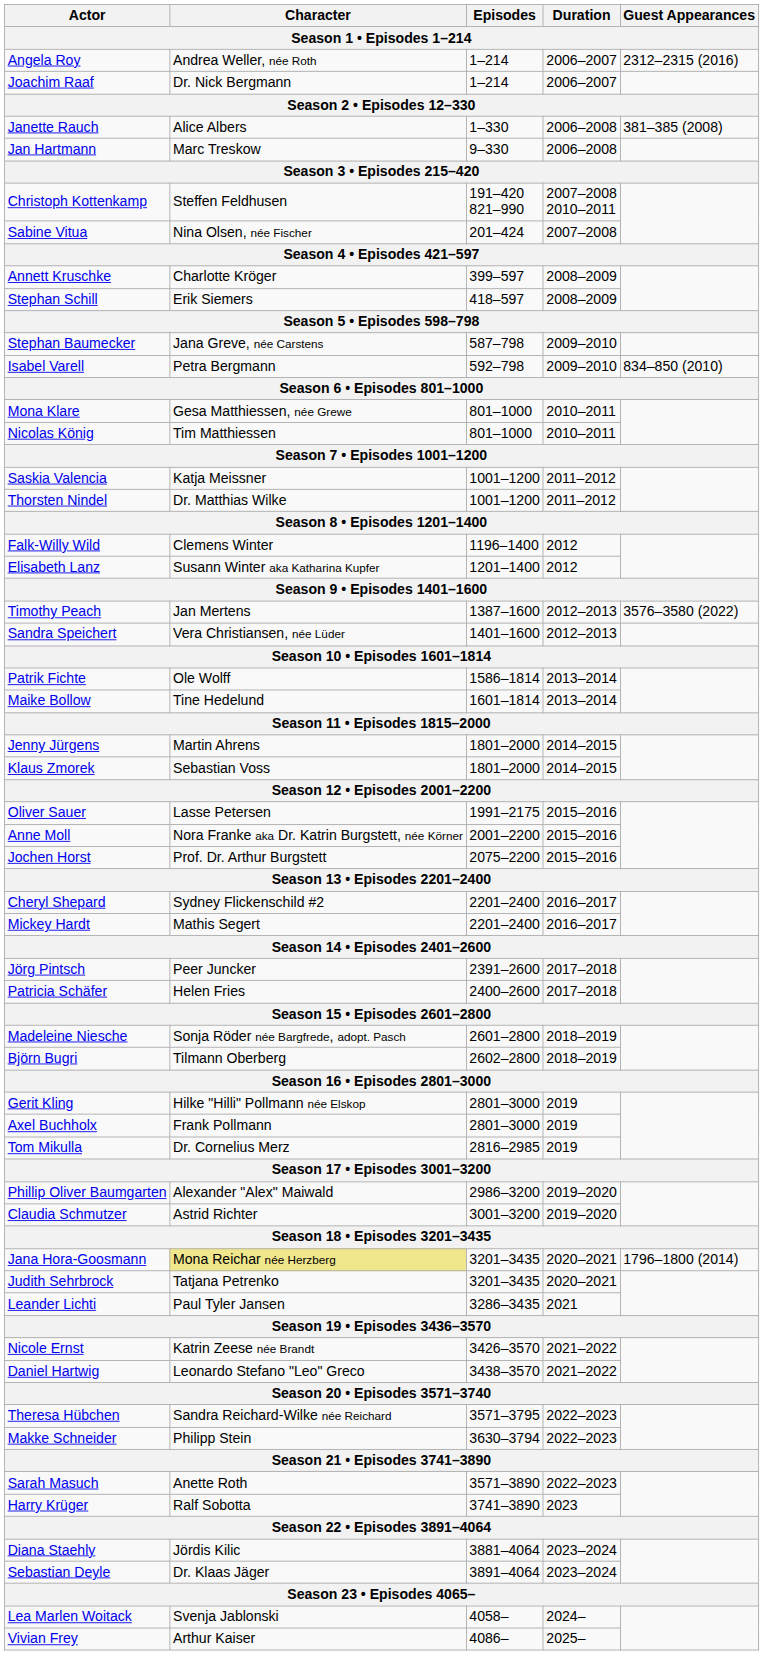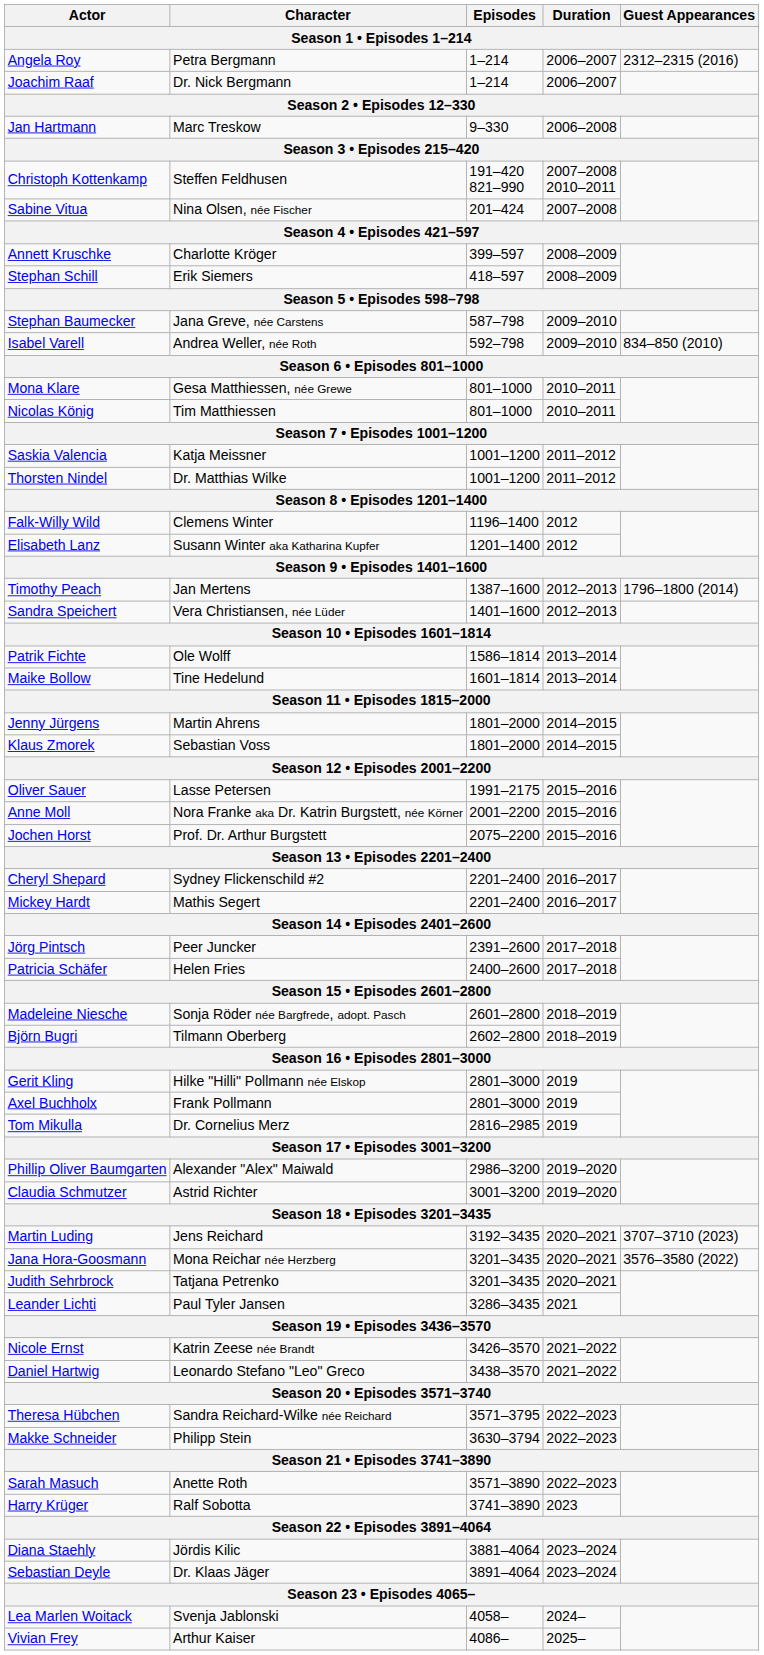Angela Roy | Character: Andrea Weller, née Roth -> Petra Bergmann
- row: Janette Rauch | Alice Albers | 1–330 | 2006–2008 | 381–385 (2008)
Isabel Varell | Character: Petra Bergmann -> Andrea Weller, née Roth
Timothy Peach | Guest Appearances: 3576–3580 (2022) -> 1796–1800 (2014)
+ row: Martin Luding | Jens Reichard | 3192–3435 | 2020–2021 | 3707–3710 (2023)
Jana Hora-Goosmann | Character: khaki background -> no background
Jana Hora-Goosmann | Guest Appearances: 1796–1800 (2014) -> 3576–3580 (2022)
